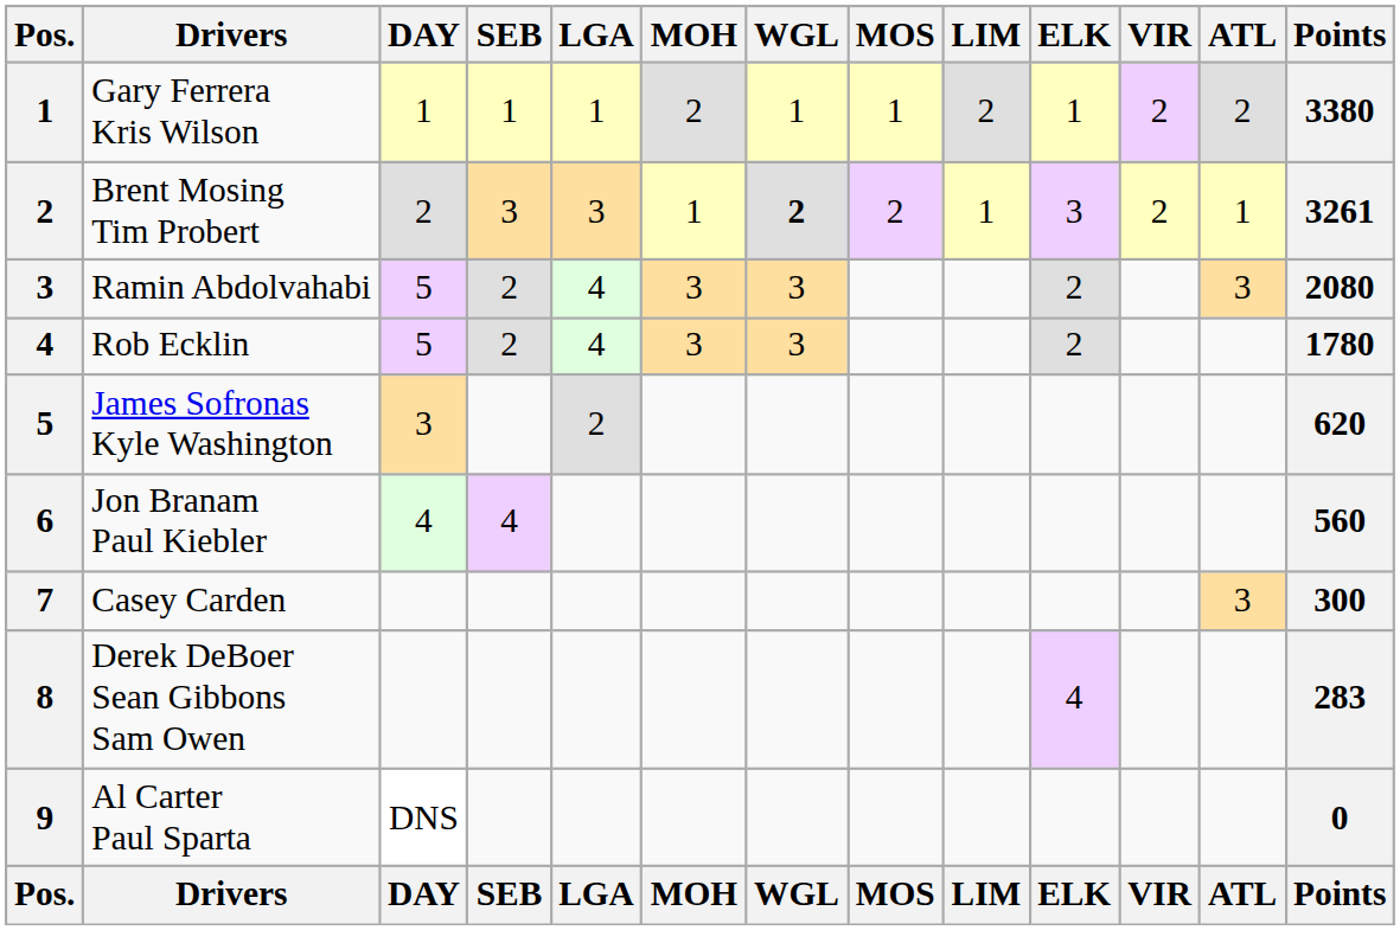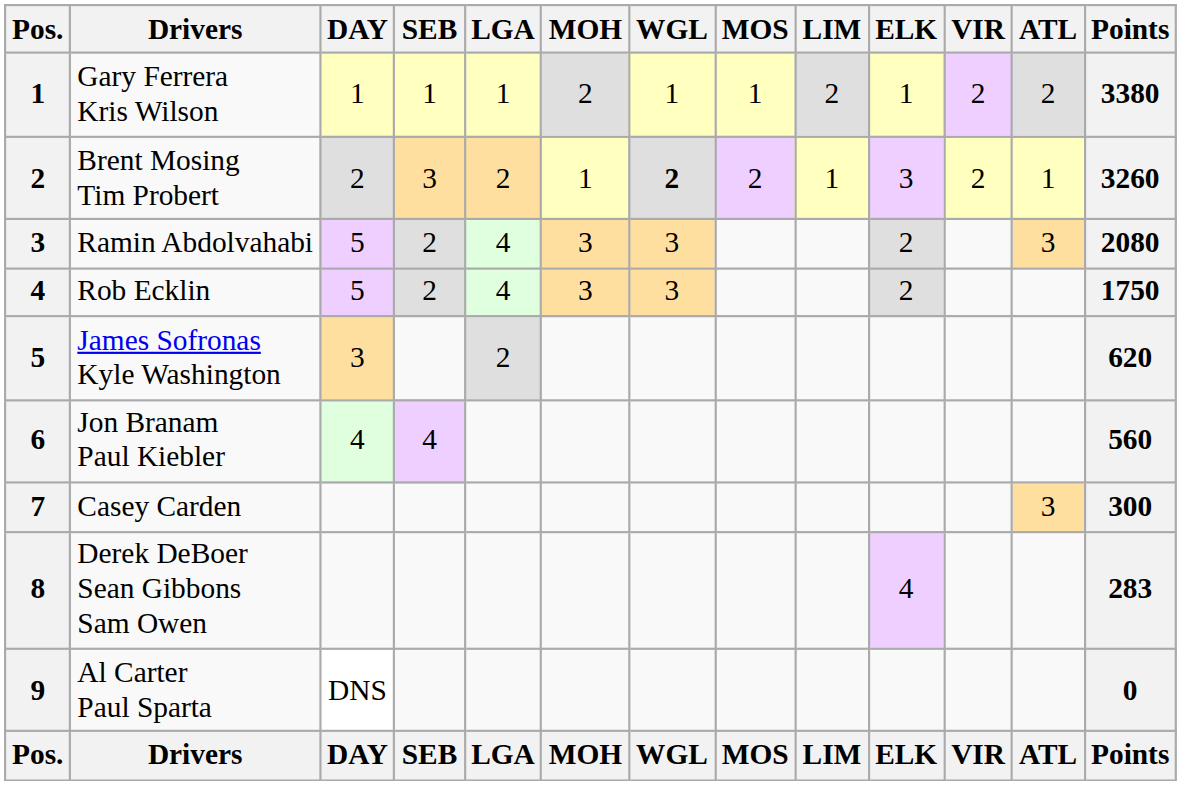Brent Mosing Tim Probert | LGA: 3 -> 2
Brent Mosing Tim Probert | Points: 3261 -> 3260
Rob Ecklin | Points: 1780 -> 1750
